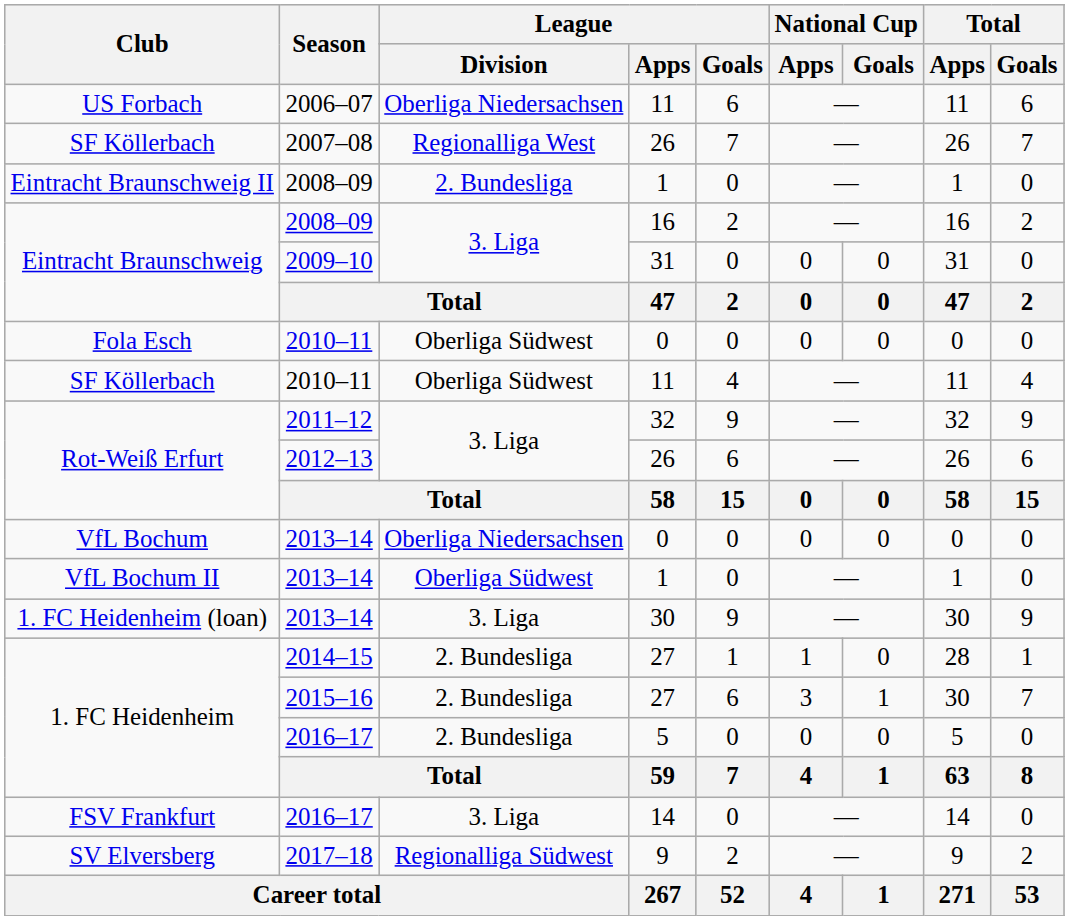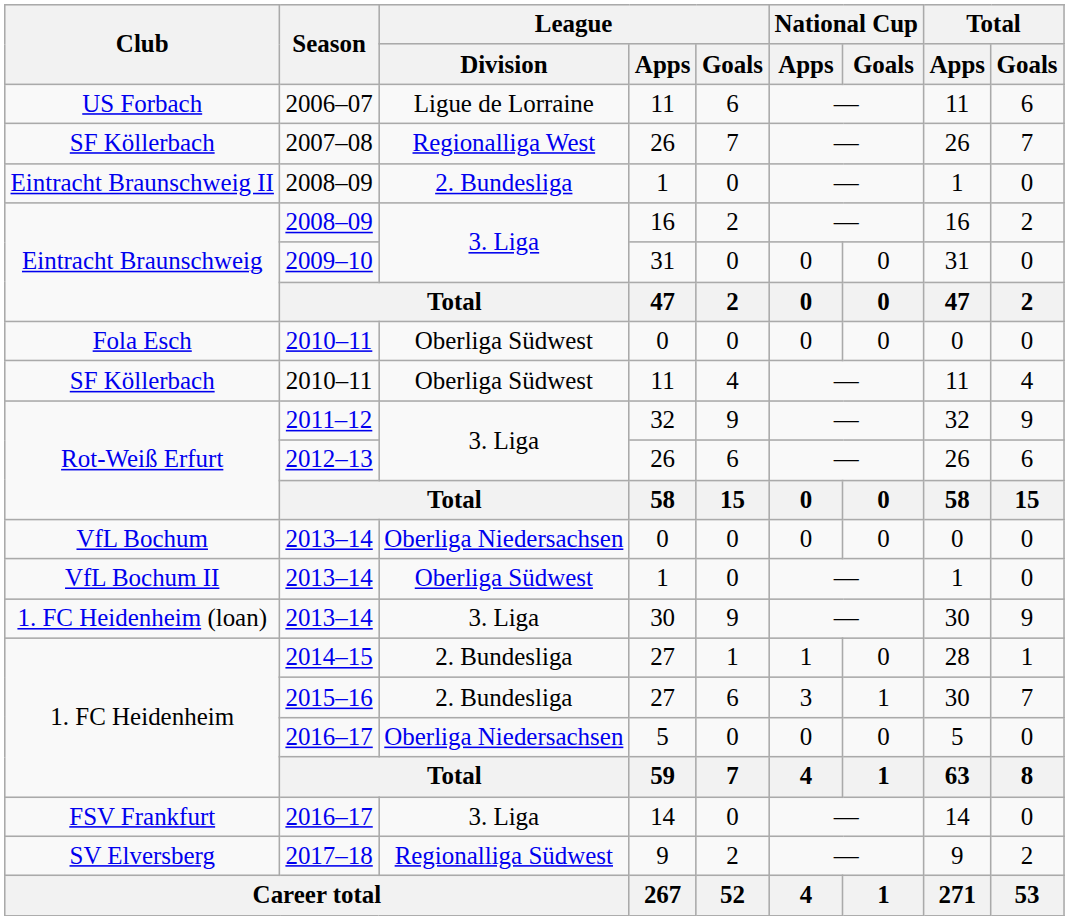US Forbach | League / Division: Oberliga Niedersachsen -> Ligue de Lorraine
1. FC Heidenheim / 2016–17 | League / Division: 2. Bundesliga -> Oberliga Niedersachsen
